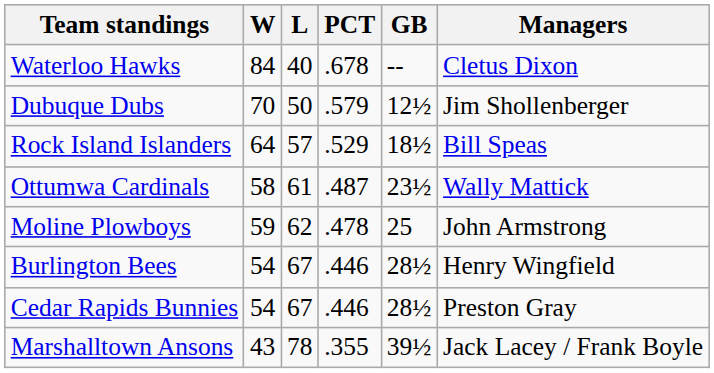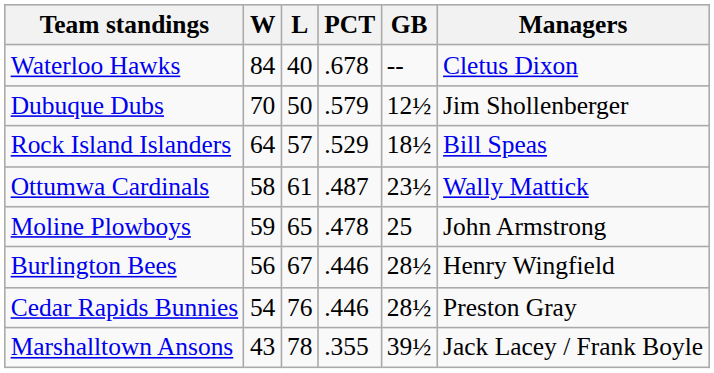Moline Plowboys | L: 62 -> 65
Burlington Bees | W: 54 -> 56
Cedar Rapids Bunnies | L: 67 -> 76
